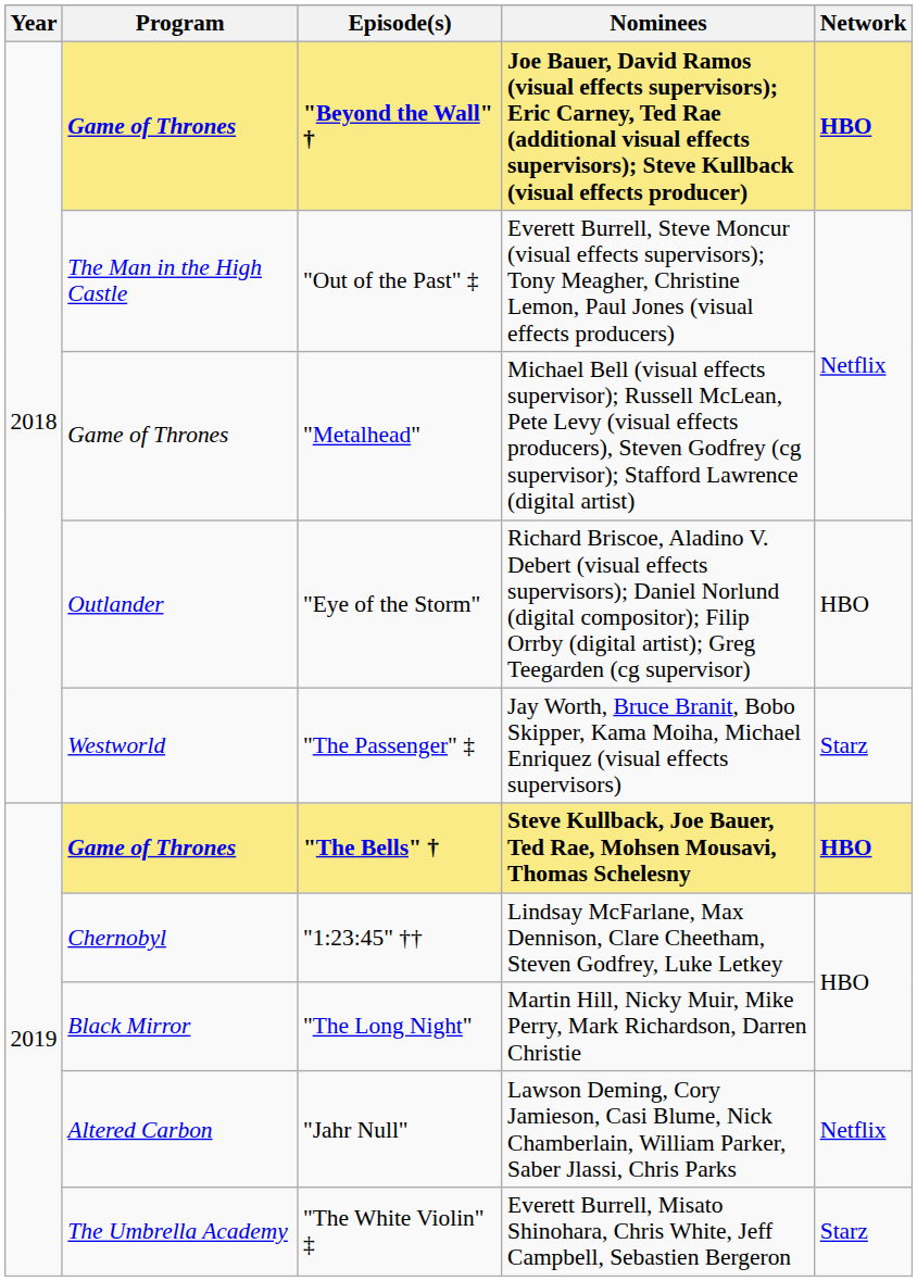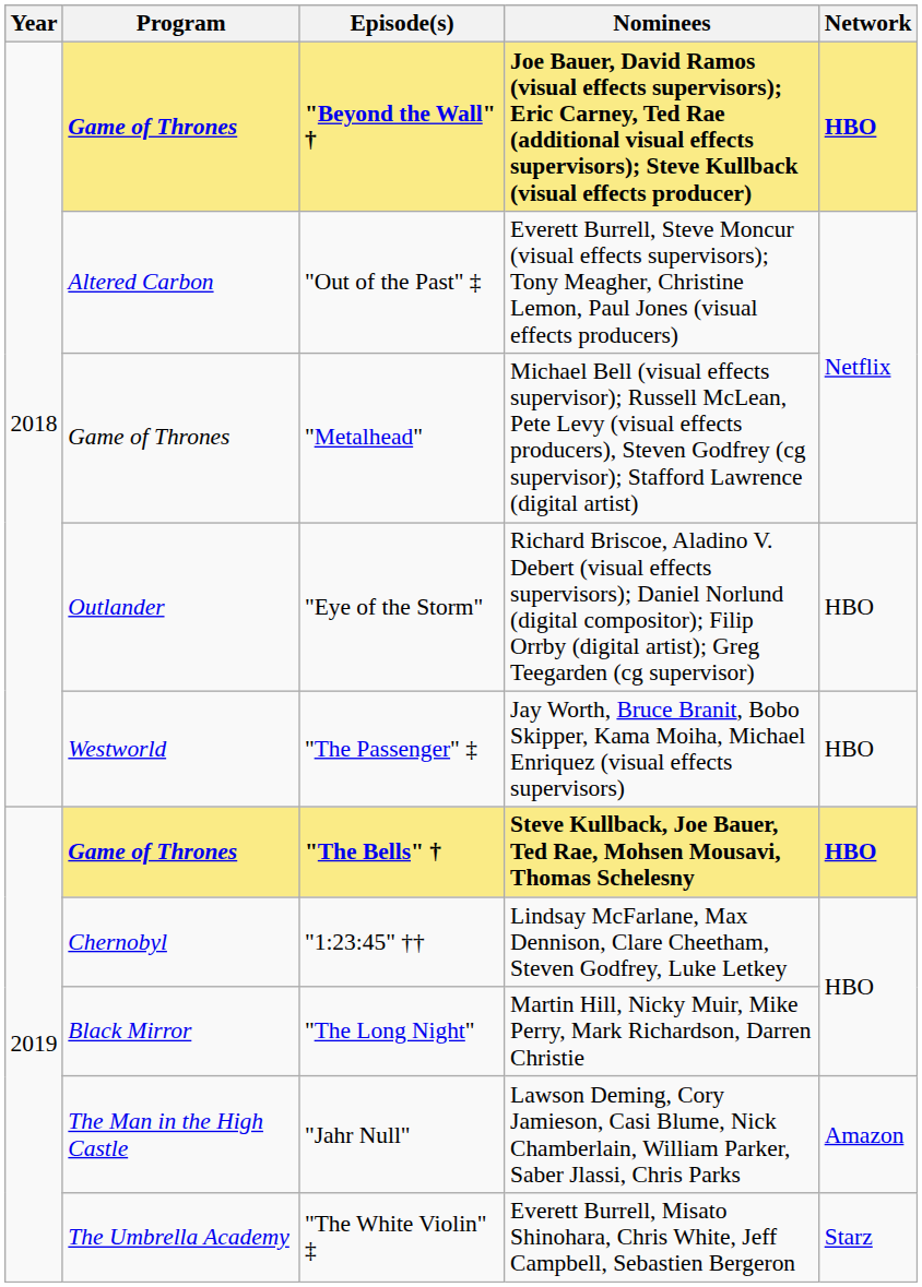"Out of the Past" ‡ | Program: The Man in the High Castle -> Altered Carbon
"The Passenger" ‡ | Network: Starz -> HBO
"Jahr Null" | Program: Altered Carbon -> The Man in the High Castle
"Jahr Null" | Network: Netflix -> Amazon
